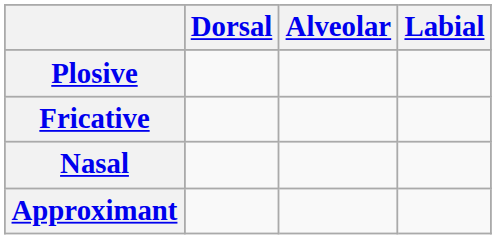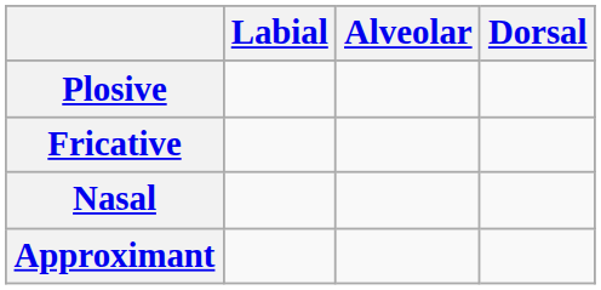columns swapped: Labial <-> Dorsal
